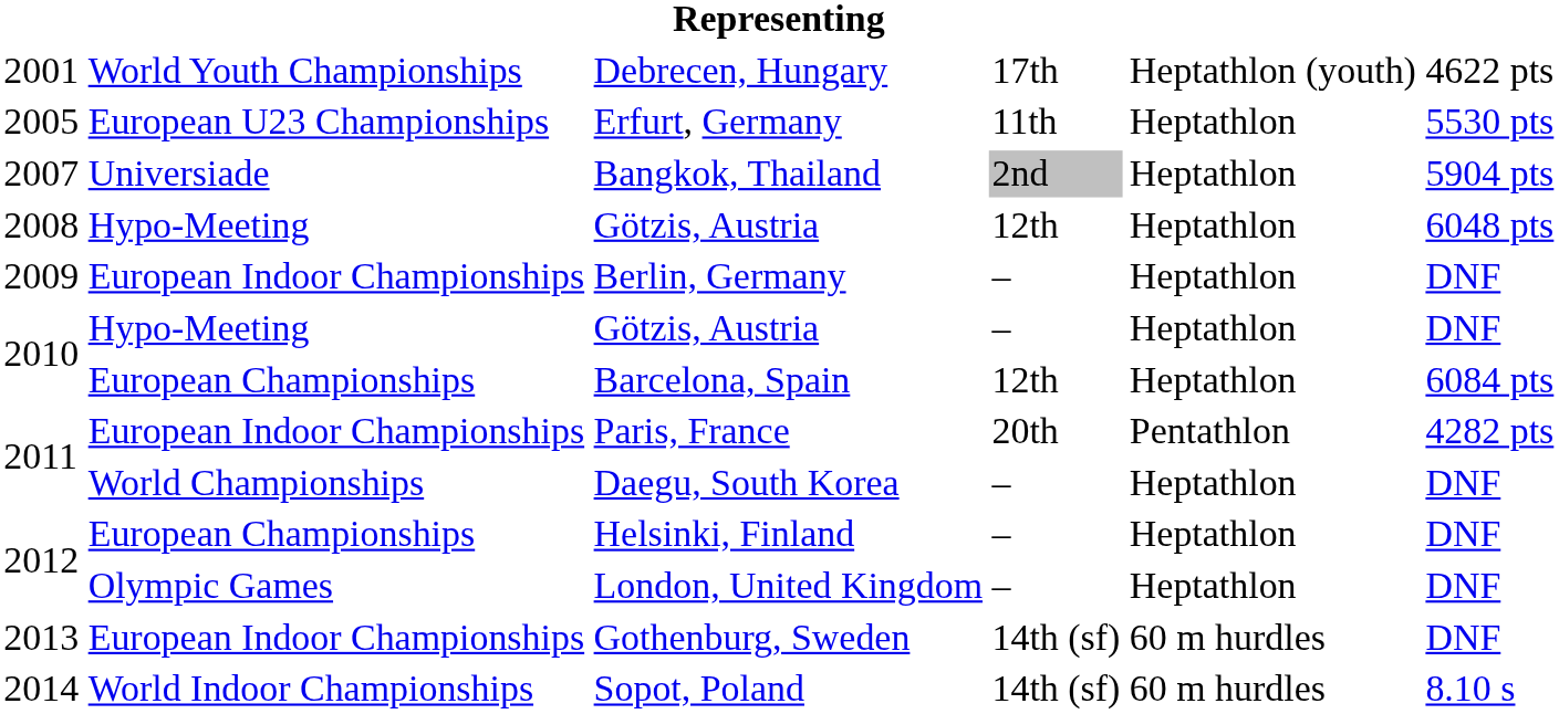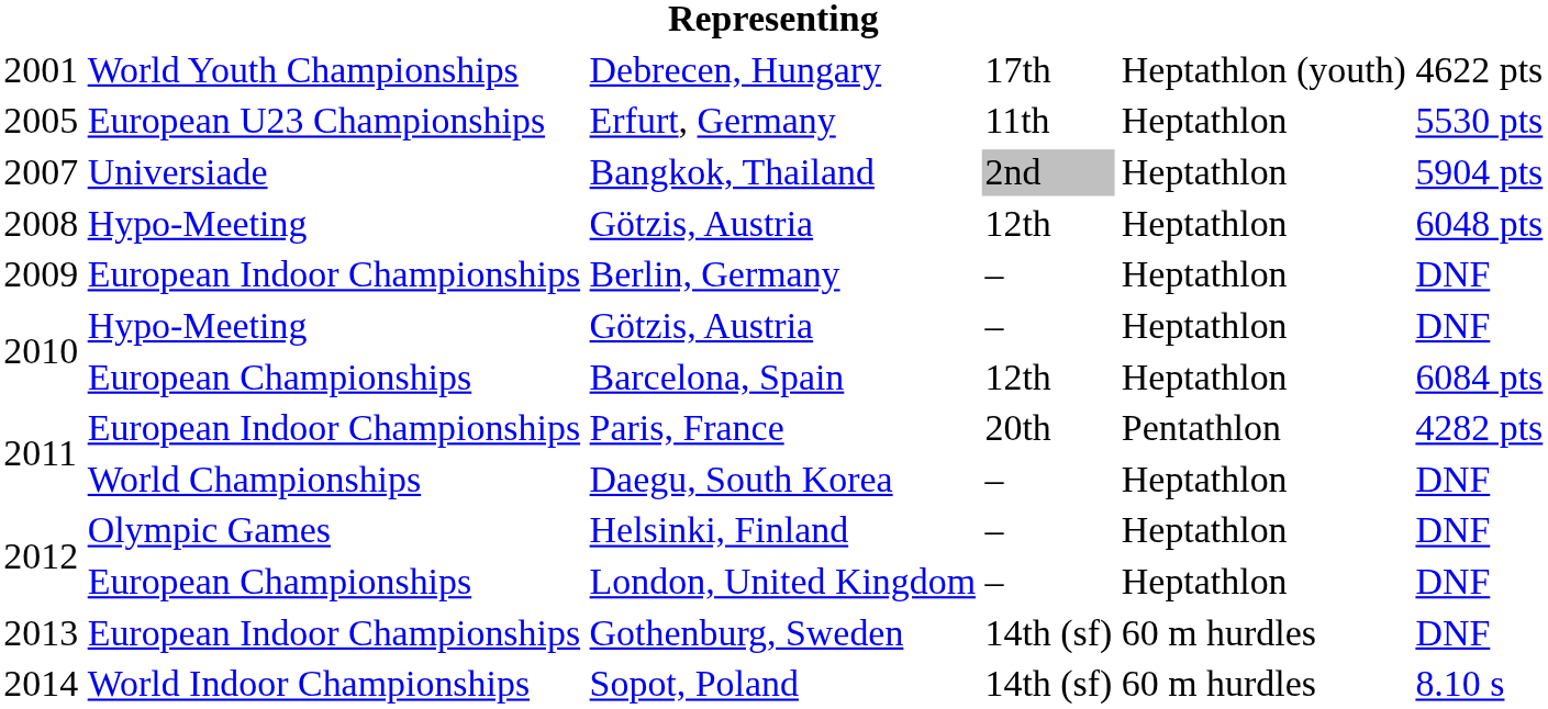Helsinki, Finland | column 2: European Championships -> Olympic Games
London, United Kingdom | column 2: Olympic Games -> European Championships
